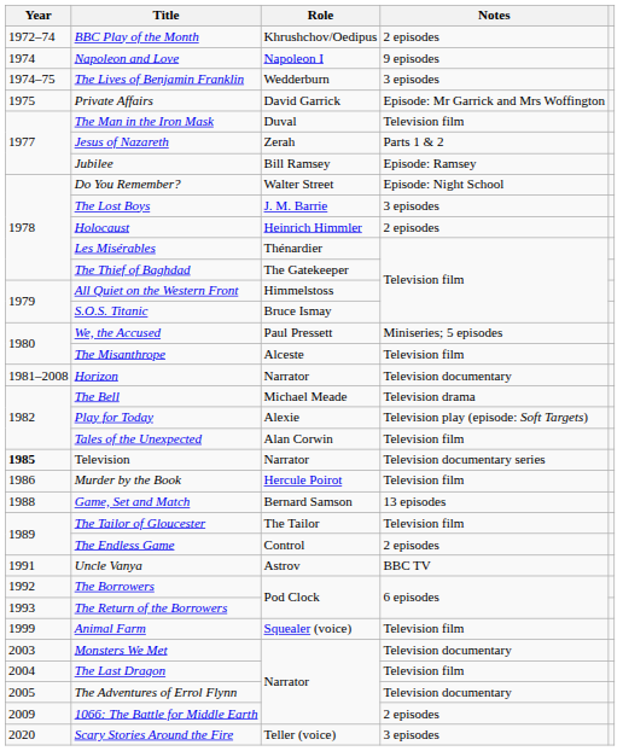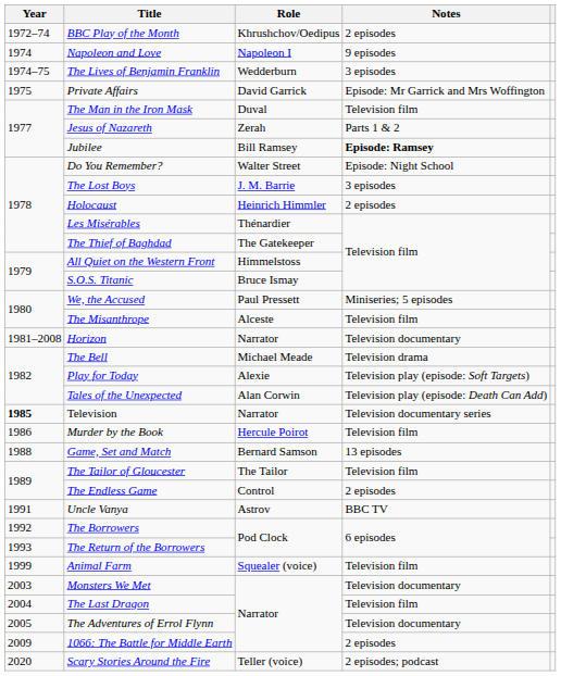Jubilee | Notes: normal -> bold
Tales of the Unexpected | Notes: Television film -> Television play (episode: Death Can Add)
Scary Stories Around the Fire | Notes: 3 episodes -> 2 episodes; podcast
